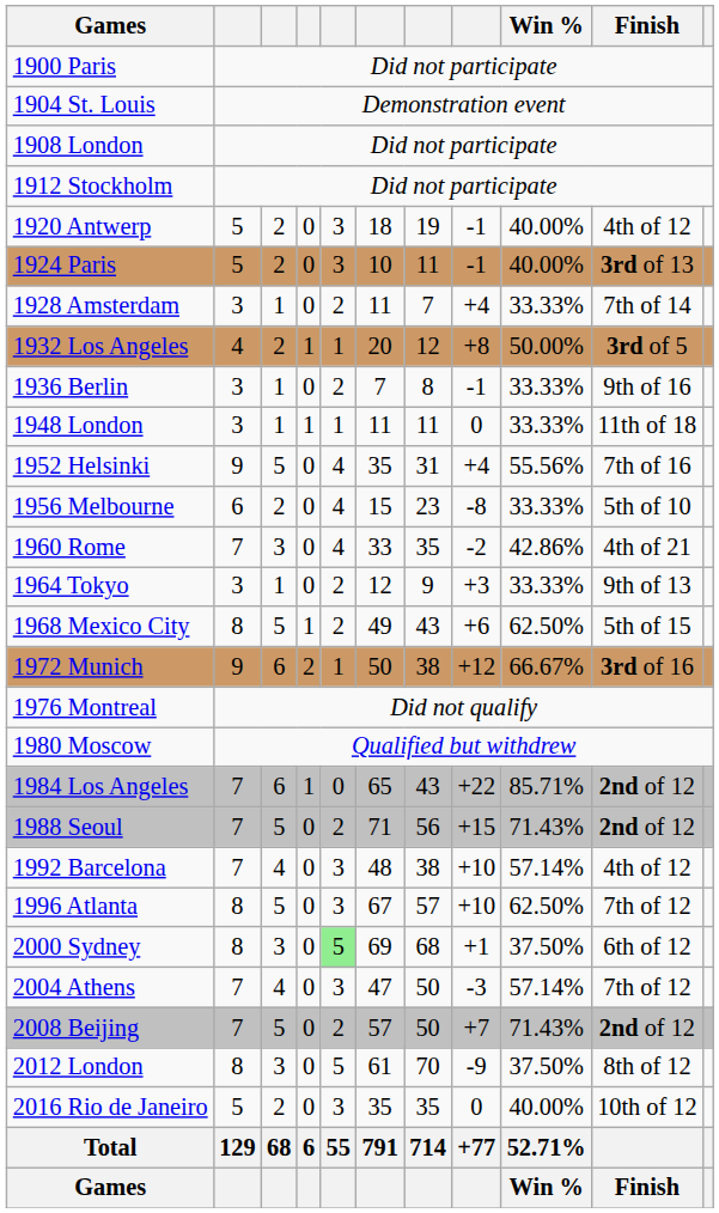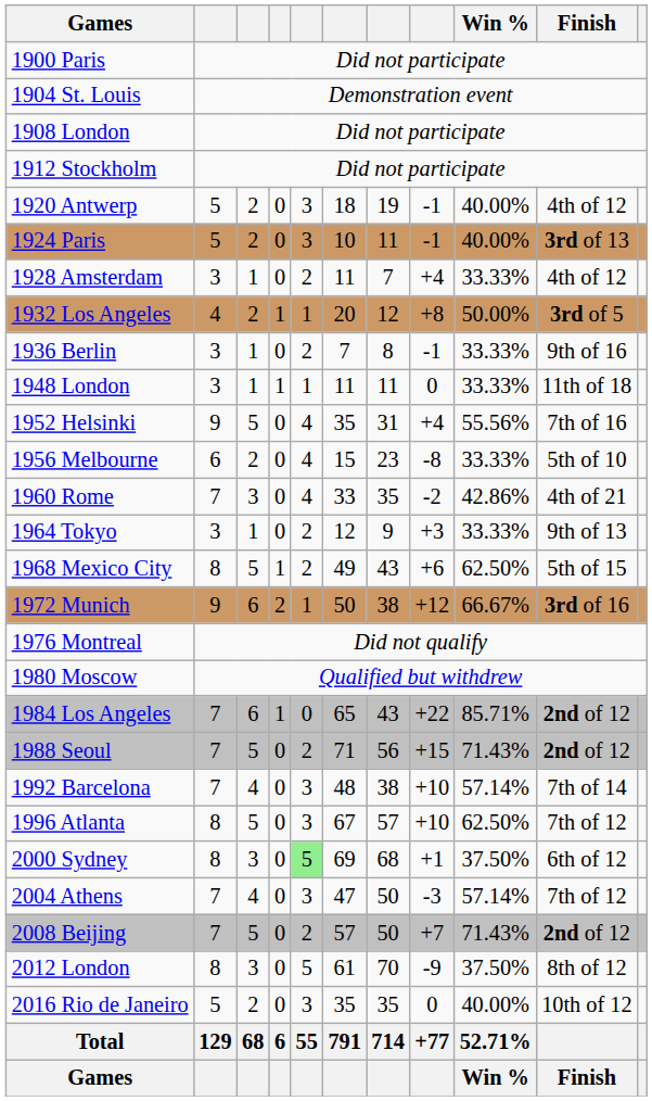1928 Amsterdam | Finish: 7th of 14 -> 4th of 12
1992 Barcelona | Finish: 4th of 12 -> 7th of 14
